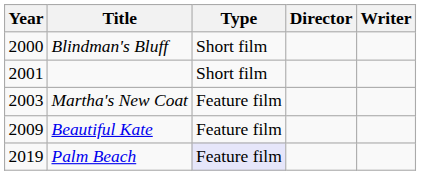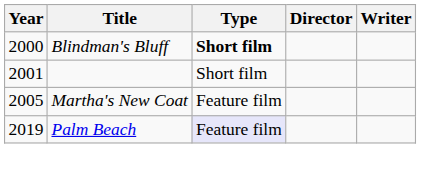Blindman's Bluff | Type: normal -> bold
Martha's New Coat | Year: 2003 -> 2005
- row: 2009 | Beautiful Kate | Feature film
